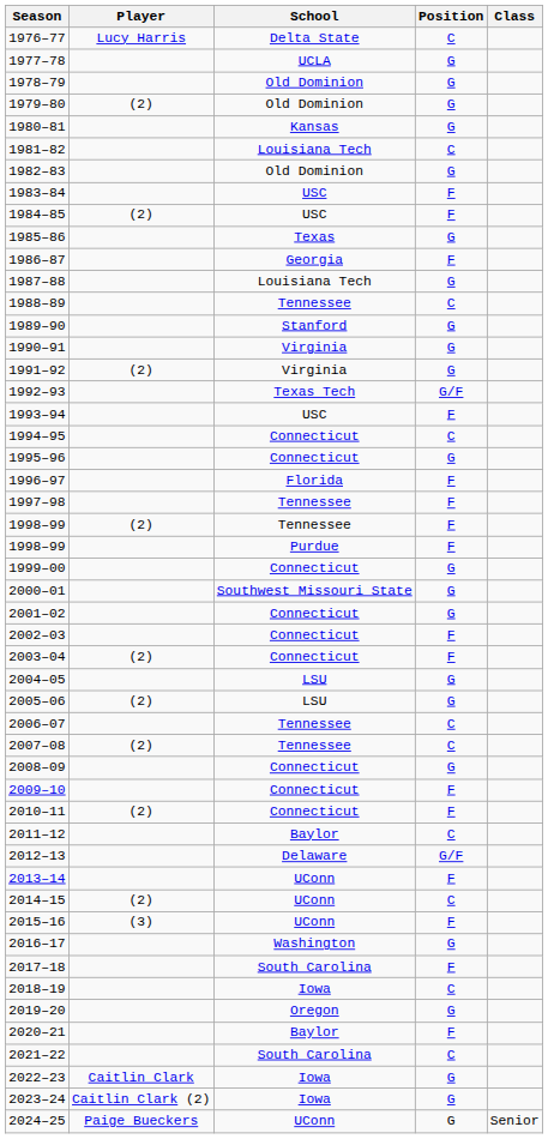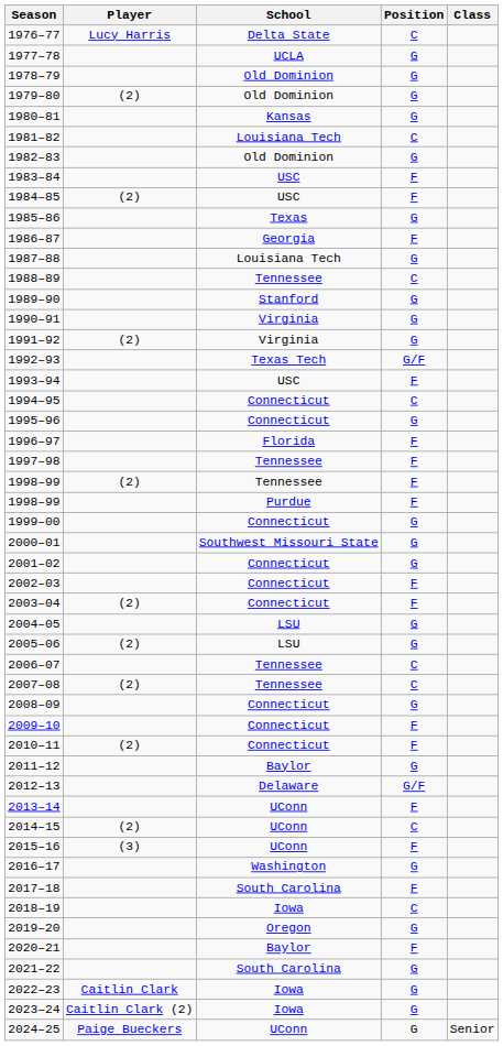2011–12 | Position: C -> G
2021–22 | Position: C -> G
